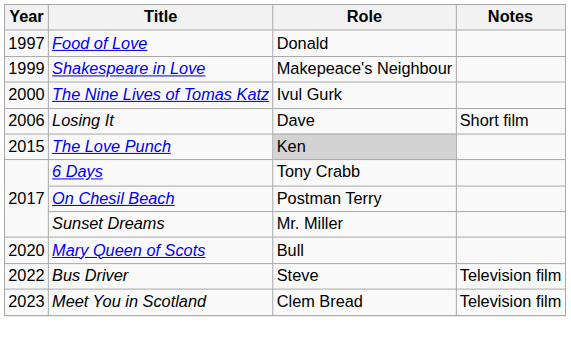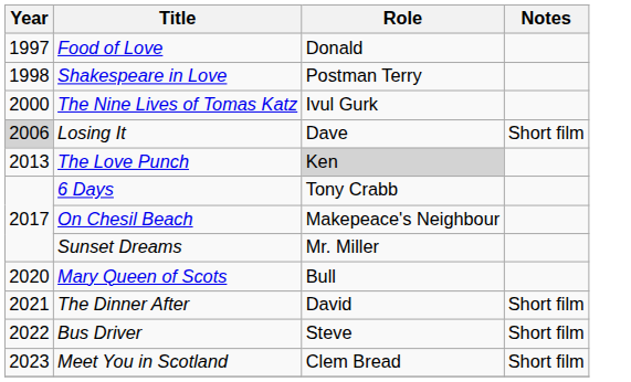Shakespeare in Love | Year: 1999 -> 1998
Shakespeare in Love | Role: Makepeace's Neighbour -> Postman Terry
Losing It | Year: no background -> lightgrey background
The Love Punch | Year: 2015 -> 2013
On Chesil Beach | Role: Postman Terry -> Makepeace's Neighbour
+ row: 2021 | The Dinner After | David | Short film
Bus Driver | Notes: Television film -> Short film
Meet You in Scotland | Notes: Television film -> Short film
